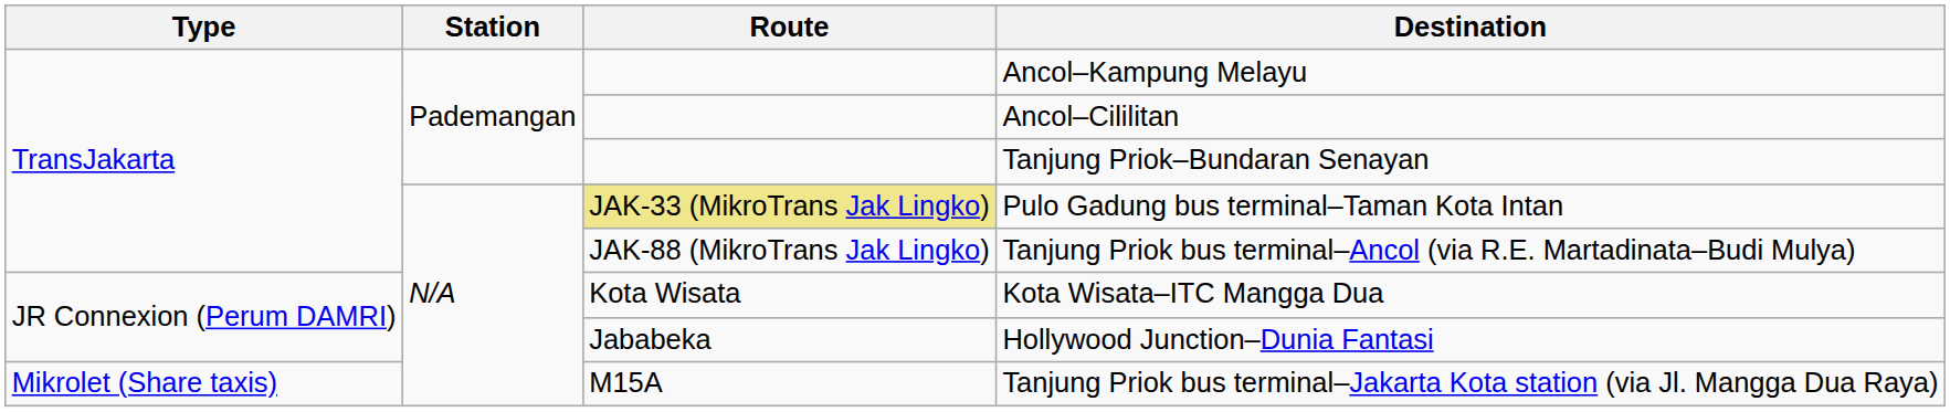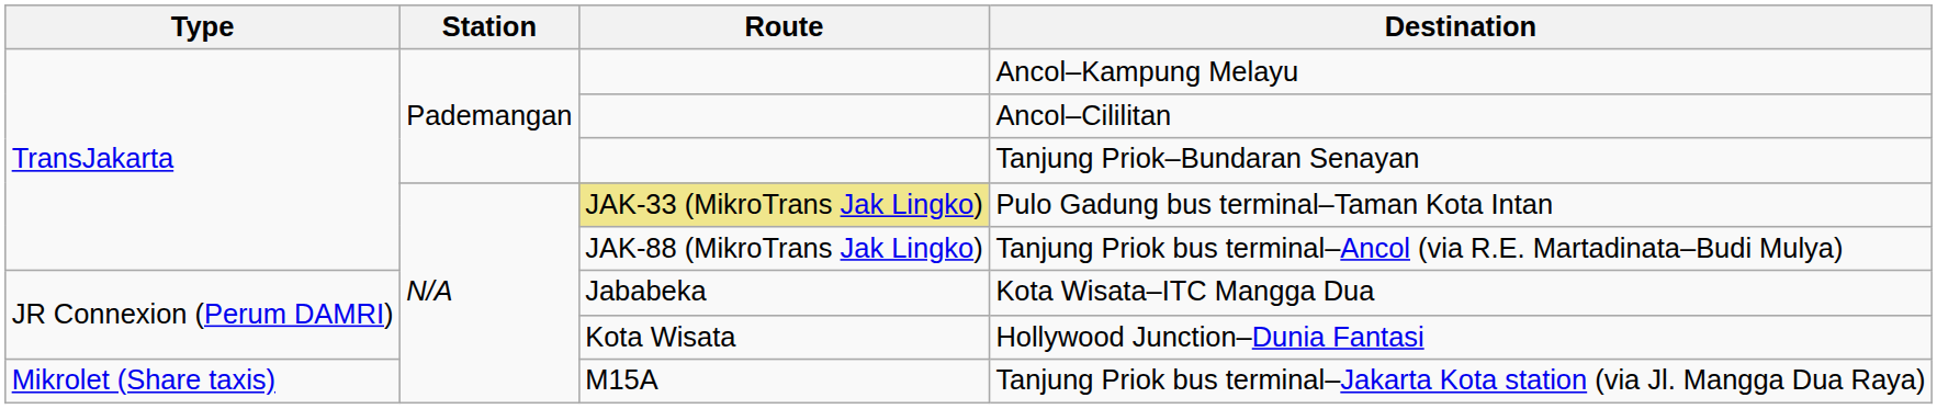Kota Wisata–ITC Mangga Dua | Route: Kota Wisata -> Jababeka
Hollywood Junction–Dunia Fantasi | Route: Jababeka -> Kota Wisata
